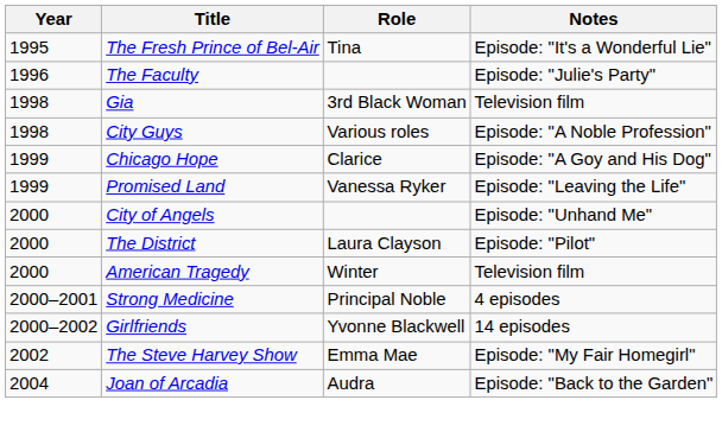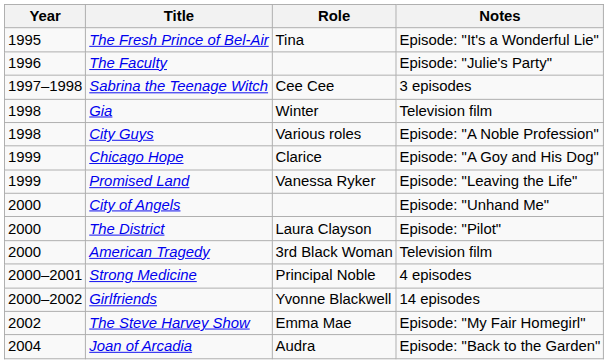+ row: 1997–1998 | Sabrina the Teenage Witch | Cee Cee | 3 episodes
Gia | Role: 3rd Black Woman -> Winter
American Tragedy | Role: Winter -> 3rd Black Woman
